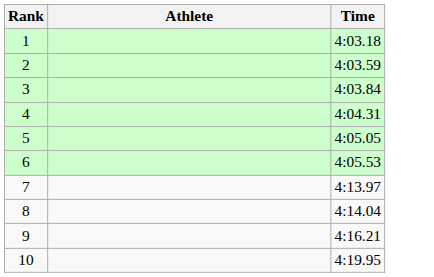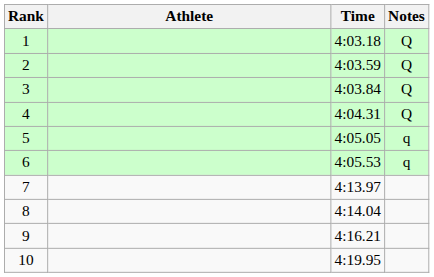+ column: Notes | Q | Q | Q | Q | q | q
